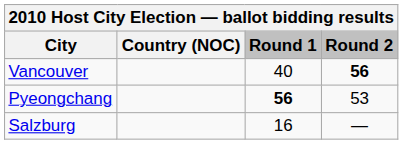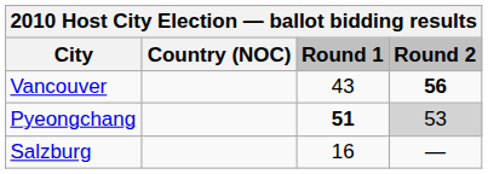Vancouver | Round 1: 40 -> 43
Pyeongchang | Round 1: 56 -> 51
Pyeongchang | Round 2: no background -> lightgrey background
